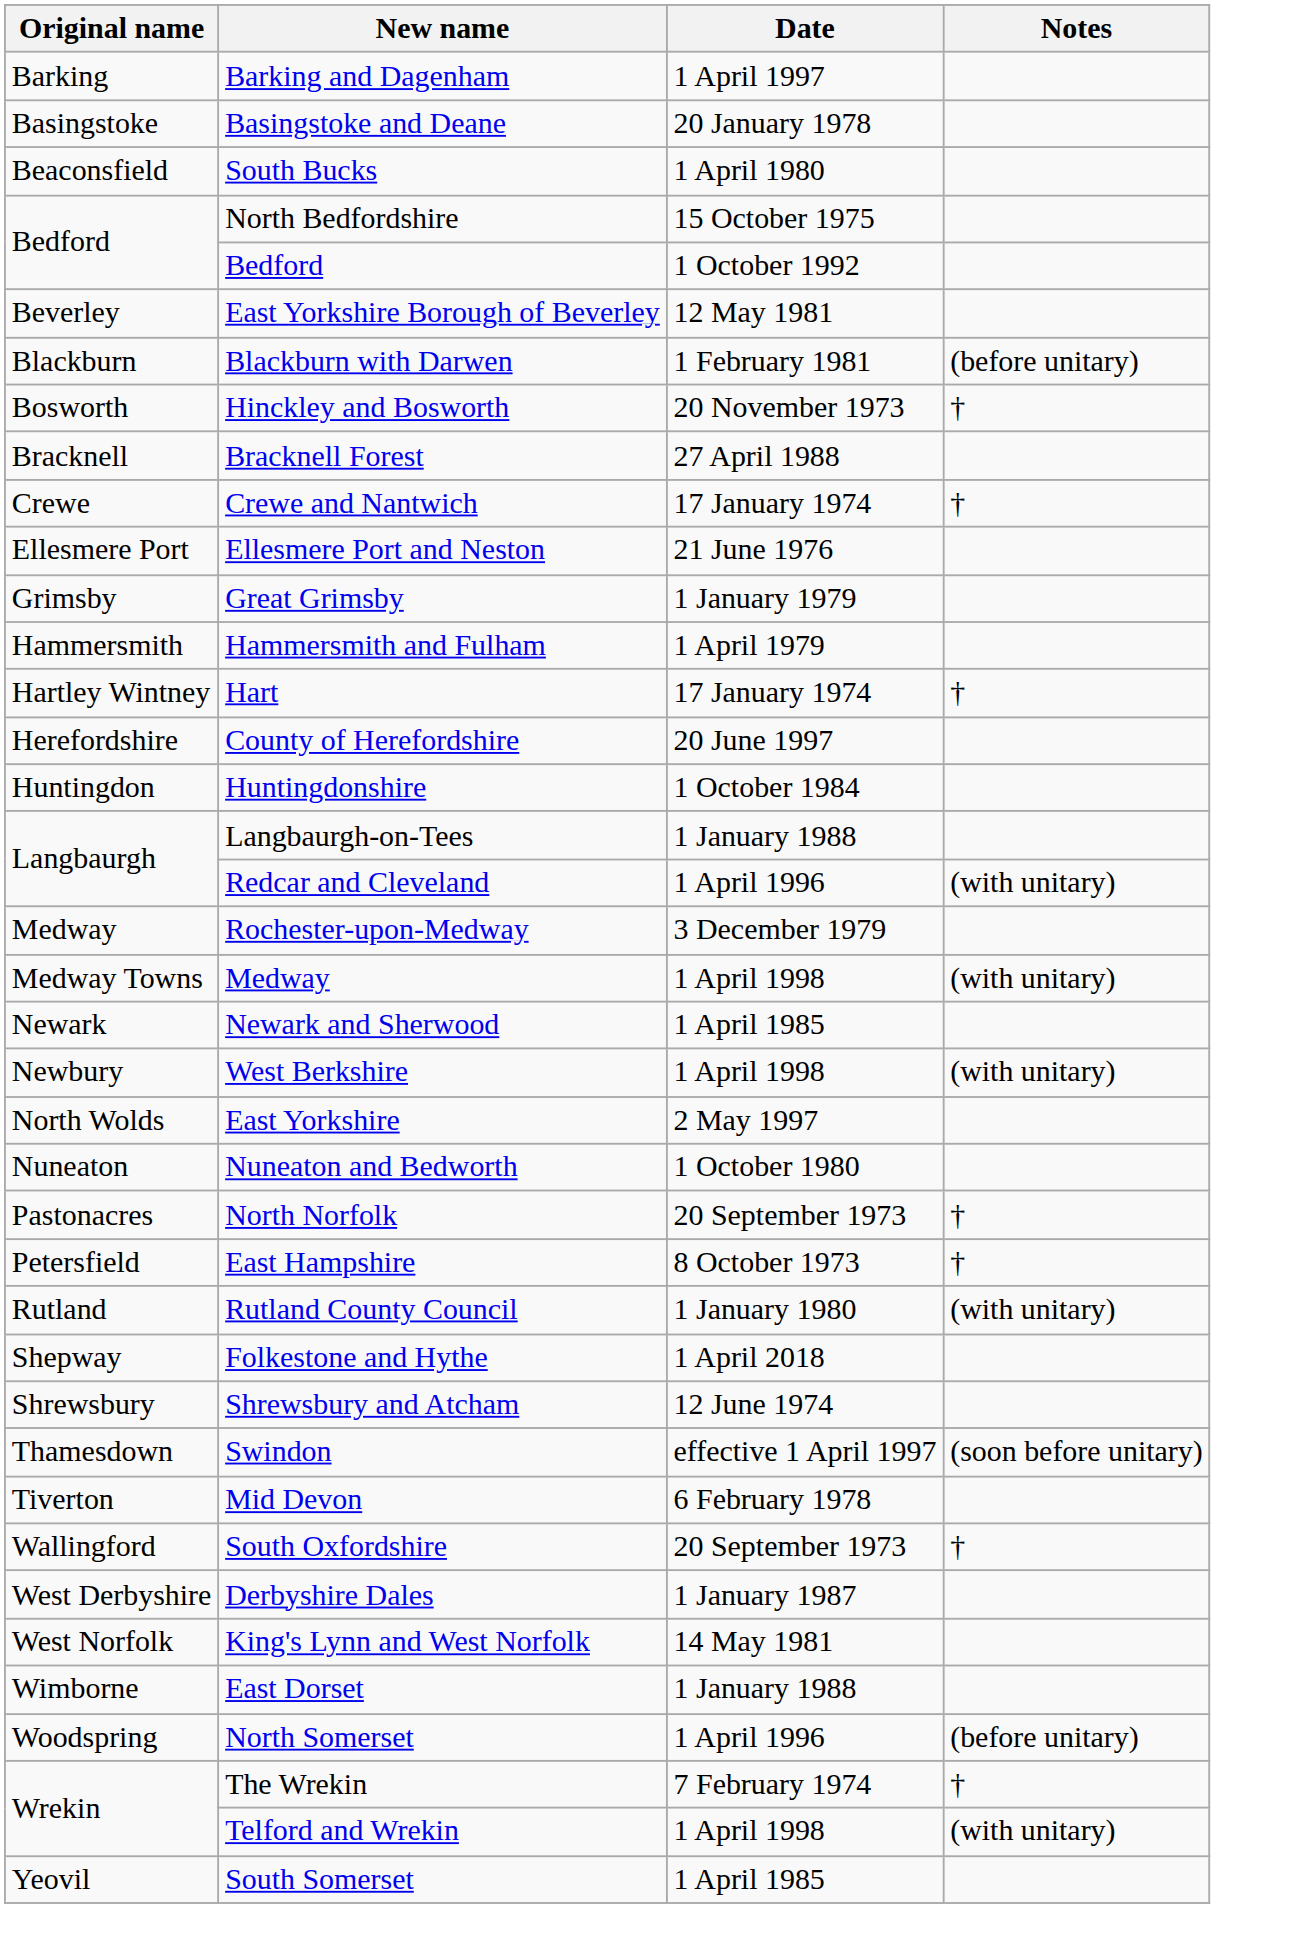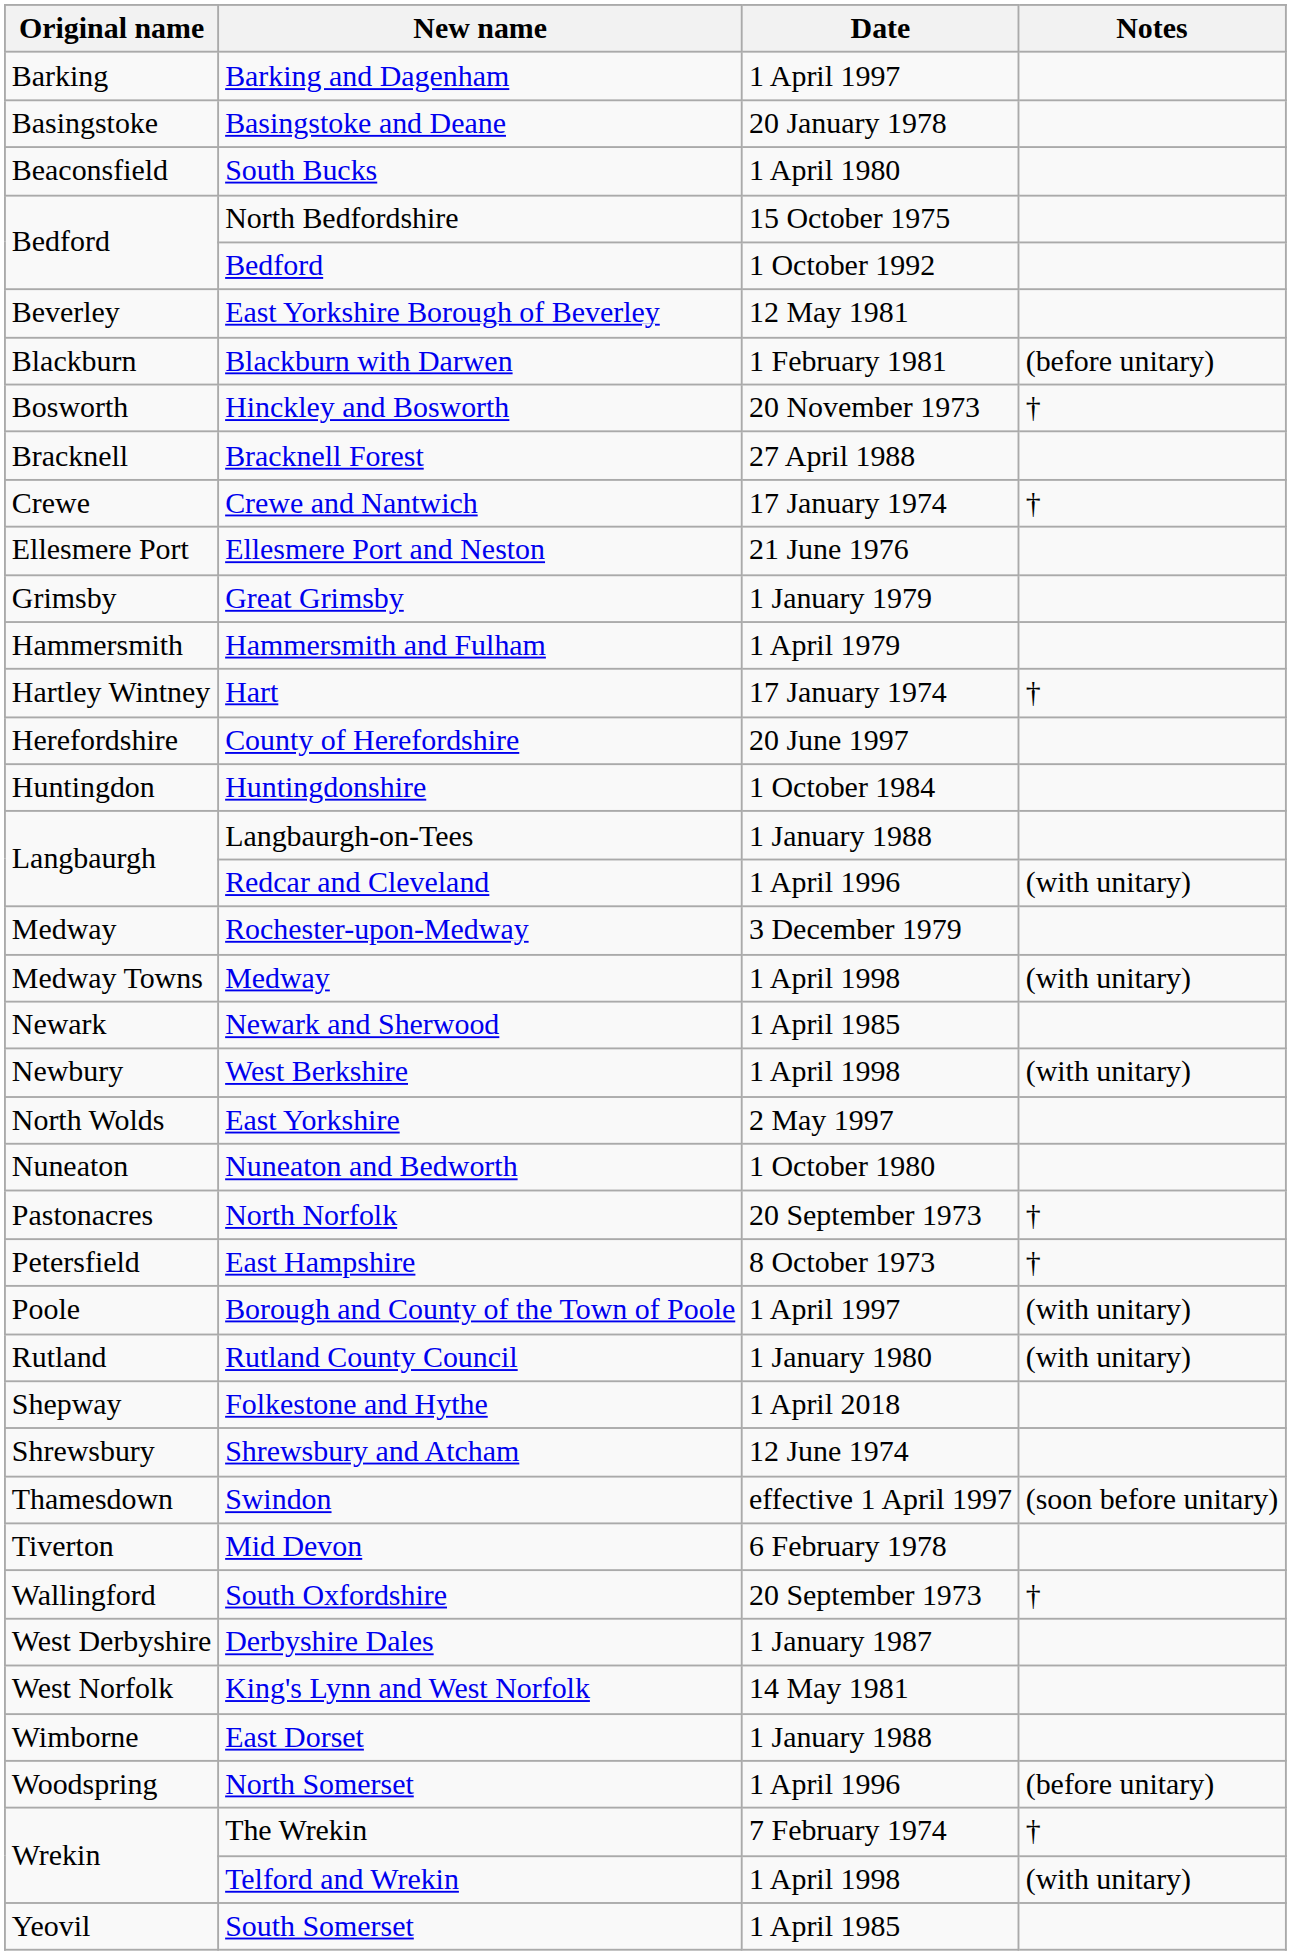+ row: Poole | Borough and County of the Town of Poole | 1 April 1997 | (with unitary)
